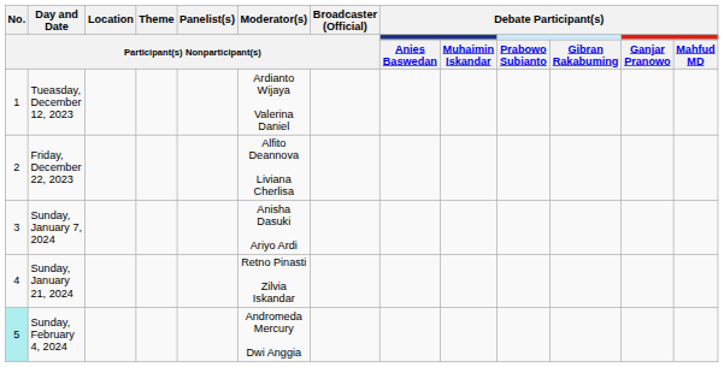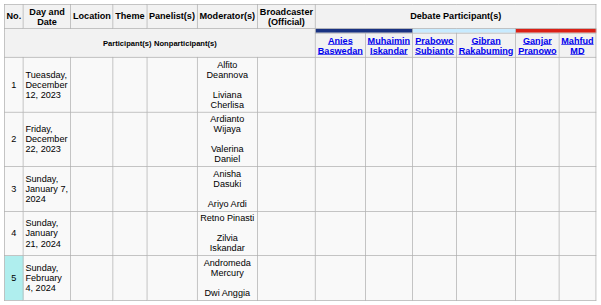Tueasday, December 12, 2023 | Moderator(s) / Participant(s) Nonparticipant(s): Ardianto Wijaya Valerina Daniel -> Alfito Deannova Liviana Cherlisa
Friday, December 22, 2023 | Moderator(s) / Participant(s) Nonparticipant(s): Alfito Deannova Liviana Cherlisa -> Ardianto Wijaya Valerina Daniel
